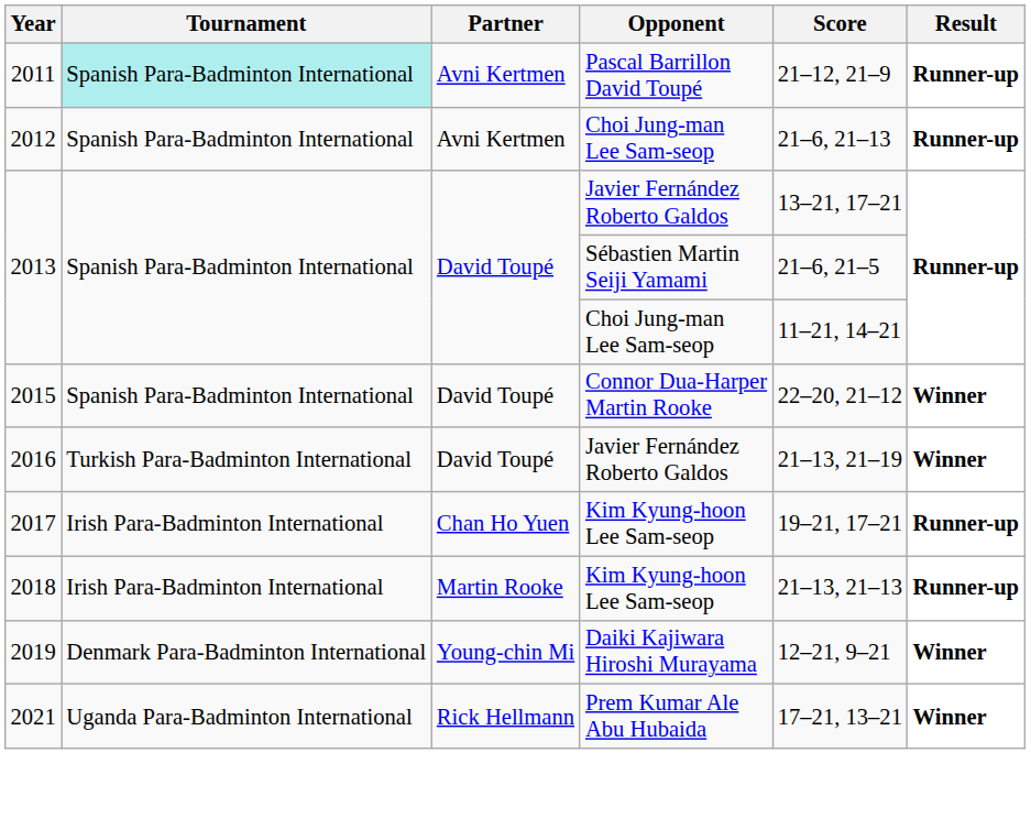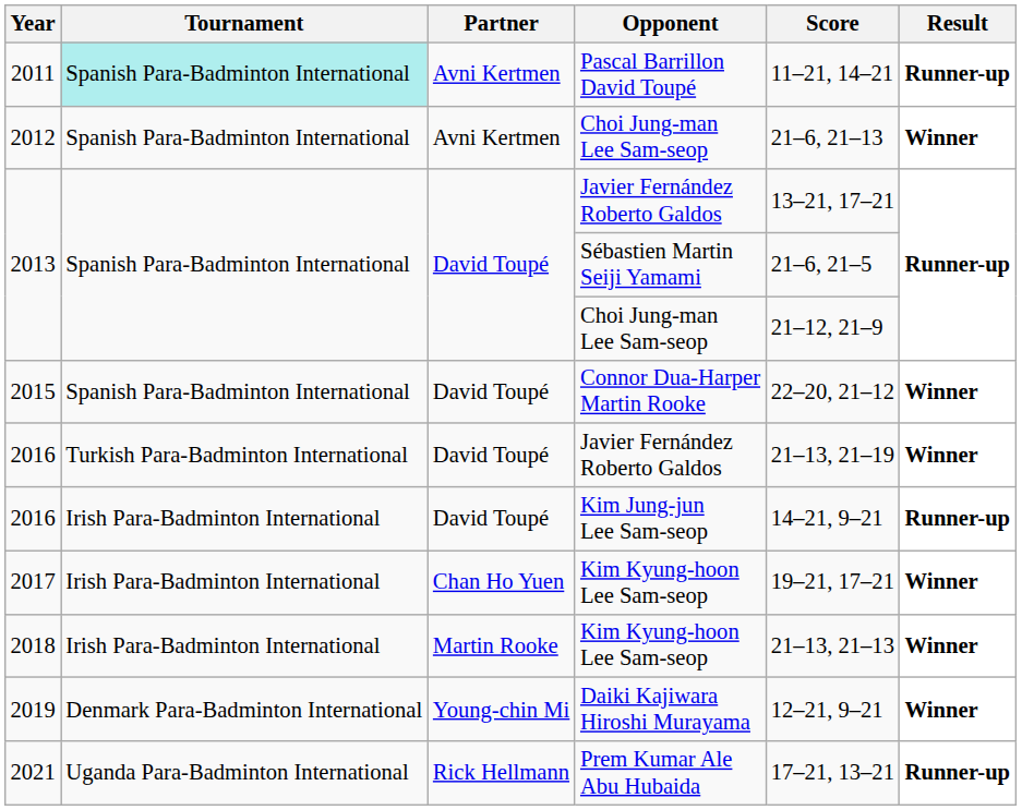2011 | Score: 21–12, 21–9 -> 11–21, 14–21
2012 | Result: Runner-up -> Winner
2013 / Choi Jung-man Lee Sam-seop | Score: 11–21, 14–21 -> 21–12, 21–9
+ row: 2016 | Irish Para-Badminton International | David Toupé | Kim Jung-jun Lee Sam-seop | 14–21, 9–21 | Runner-up
2017 | Result: Runner-up -> Winner
2018 | Result: Runner-up -> Winner
2021 | Result: Winner -> Runner-up
